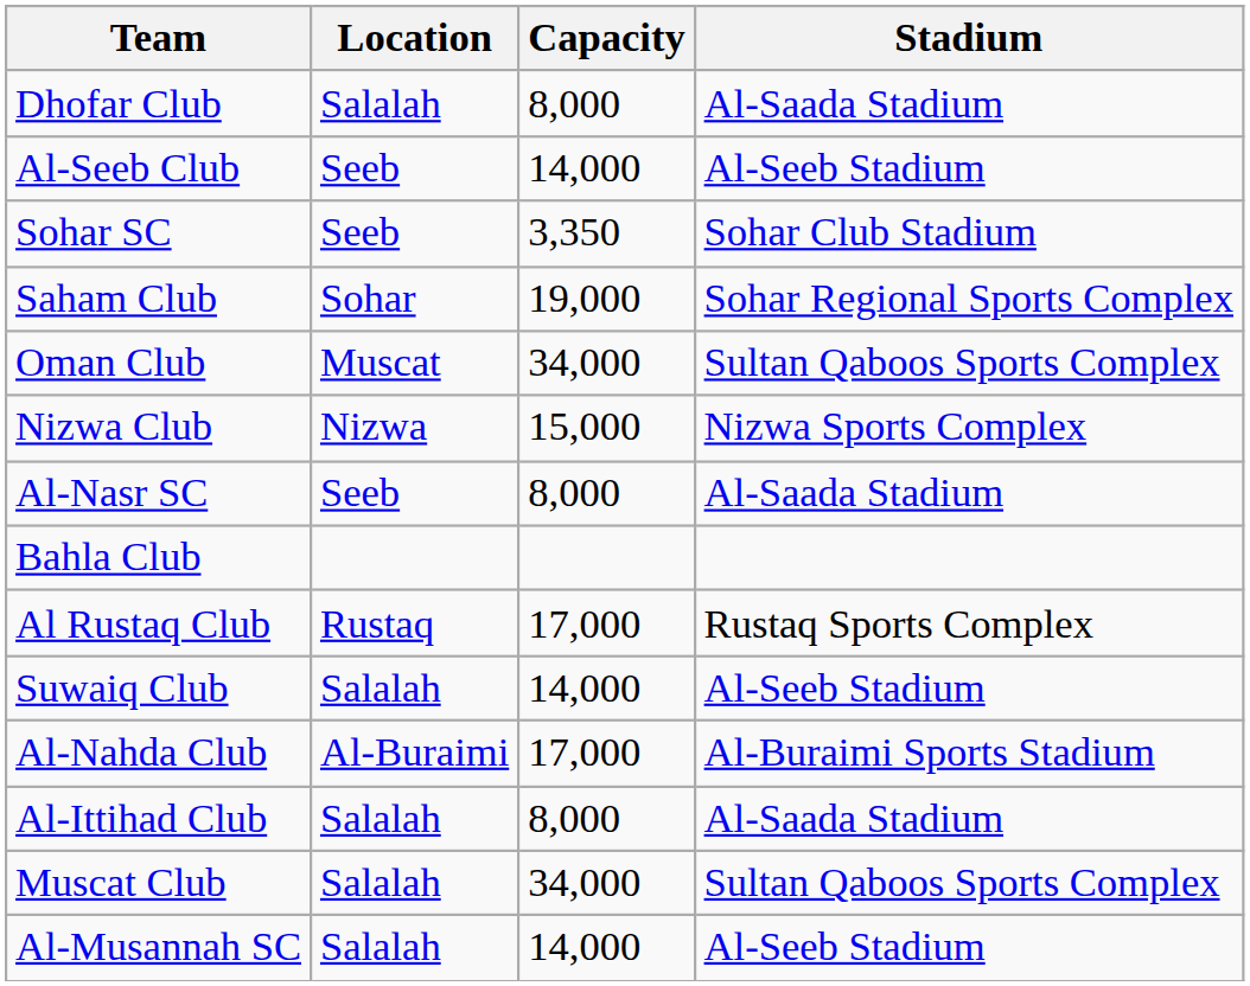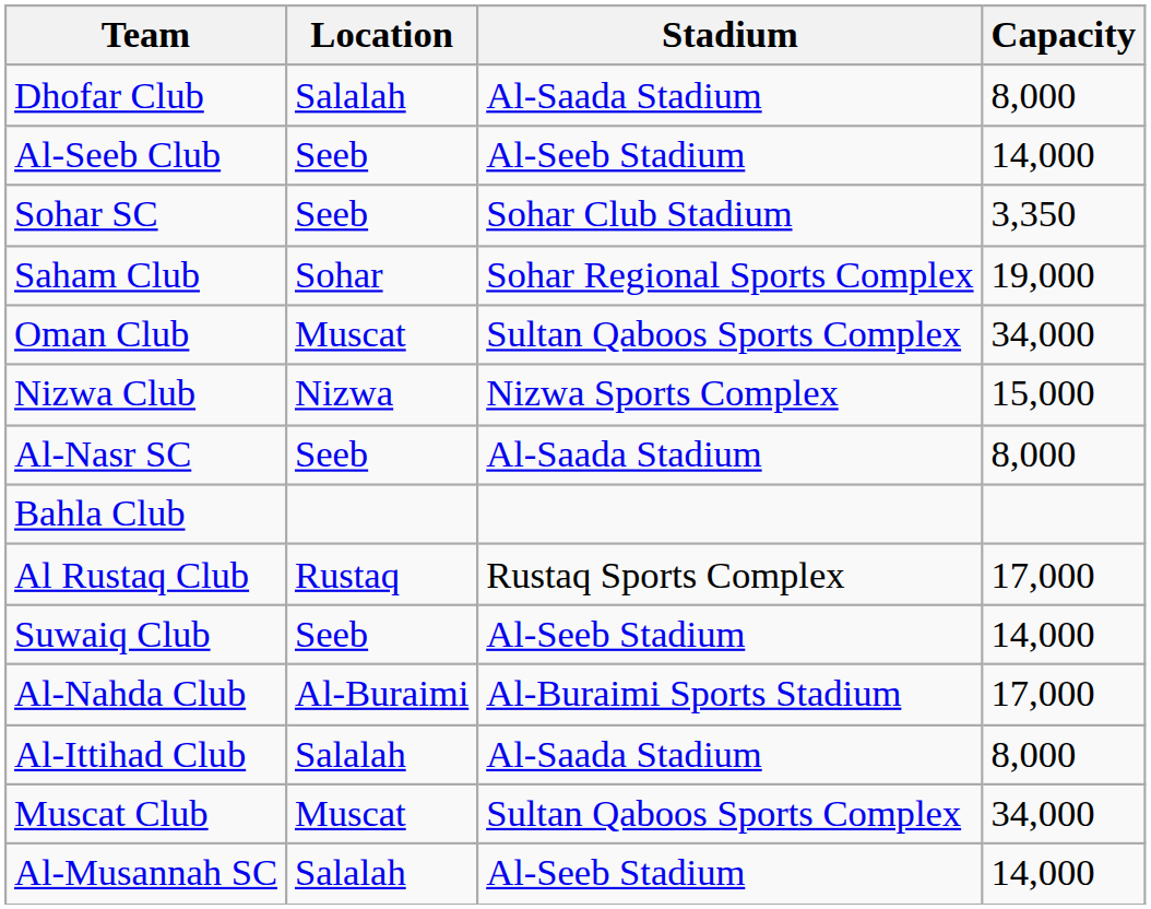columns swapped: Stadium <-> Capacity
Suwaiq Club | Location: Salalah -> Seeb
Muscat Club | Location: Salalah -> Muscat
